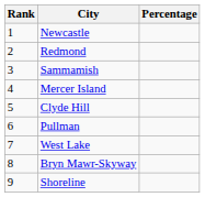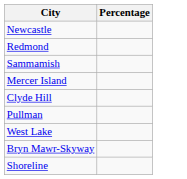- column: Rank | 1 | 2 | 3 | 4 | 5 | 6 | 7 | 8 | 9
